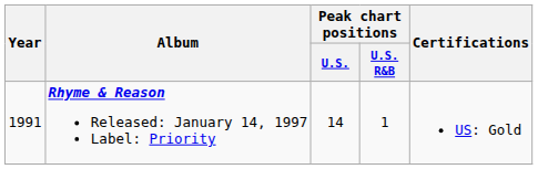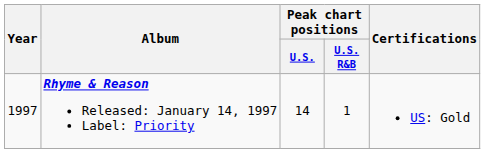Rhyme & Reason Released: January 14, 1997 Label: Priority | Year: 1991 -> 1997
